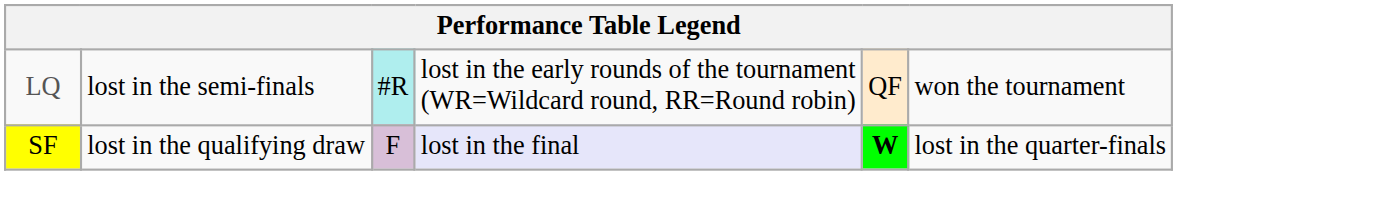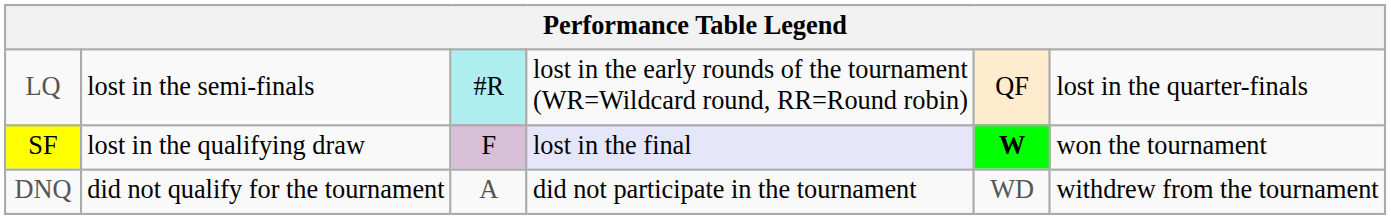LQ | column 6: won the tournament -> lost in the quarter-finals
SF | column 6: lost in the quarter-finals -> won the tournament
+ row: DNQ | did not qualify for the tournament | A | did not participate in the tournament | WD | withdrew from the tournament
